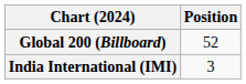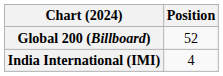India International (IMI) | Position: 3 -> 4
